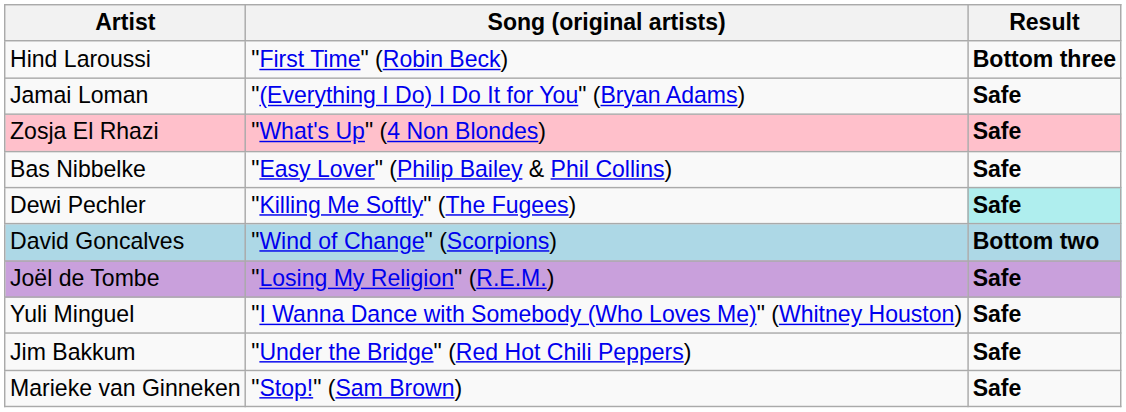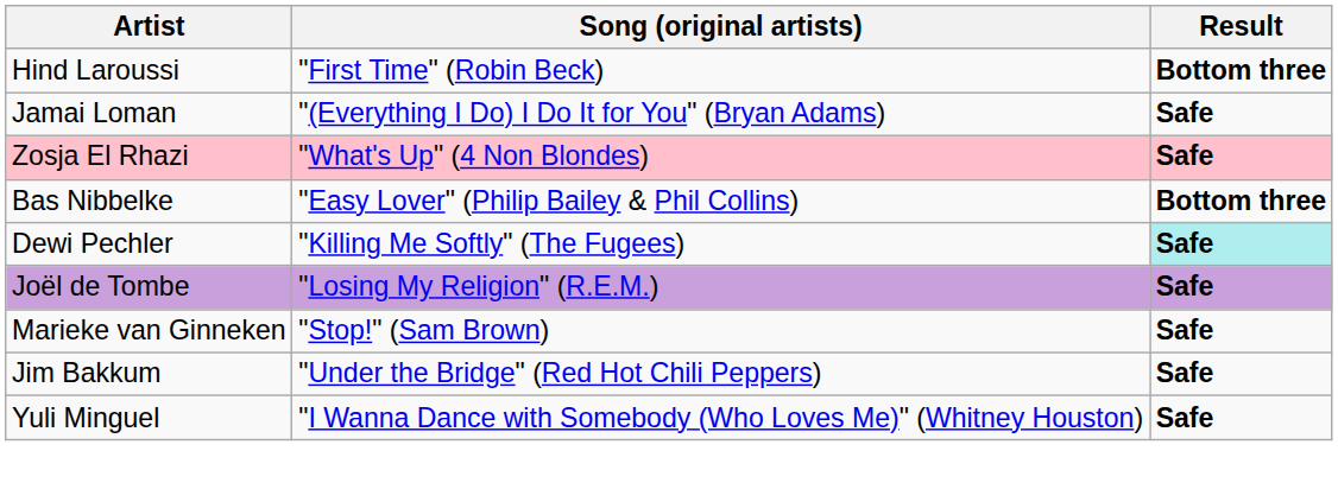Bas Nibbelke | Result: Safe -> Bottom three
- row: David Goncalves | "Wind of Change" (Scorpions) | Bottom two
rows swapped: Marieke van Ginneken <-> Yuli Minguel
